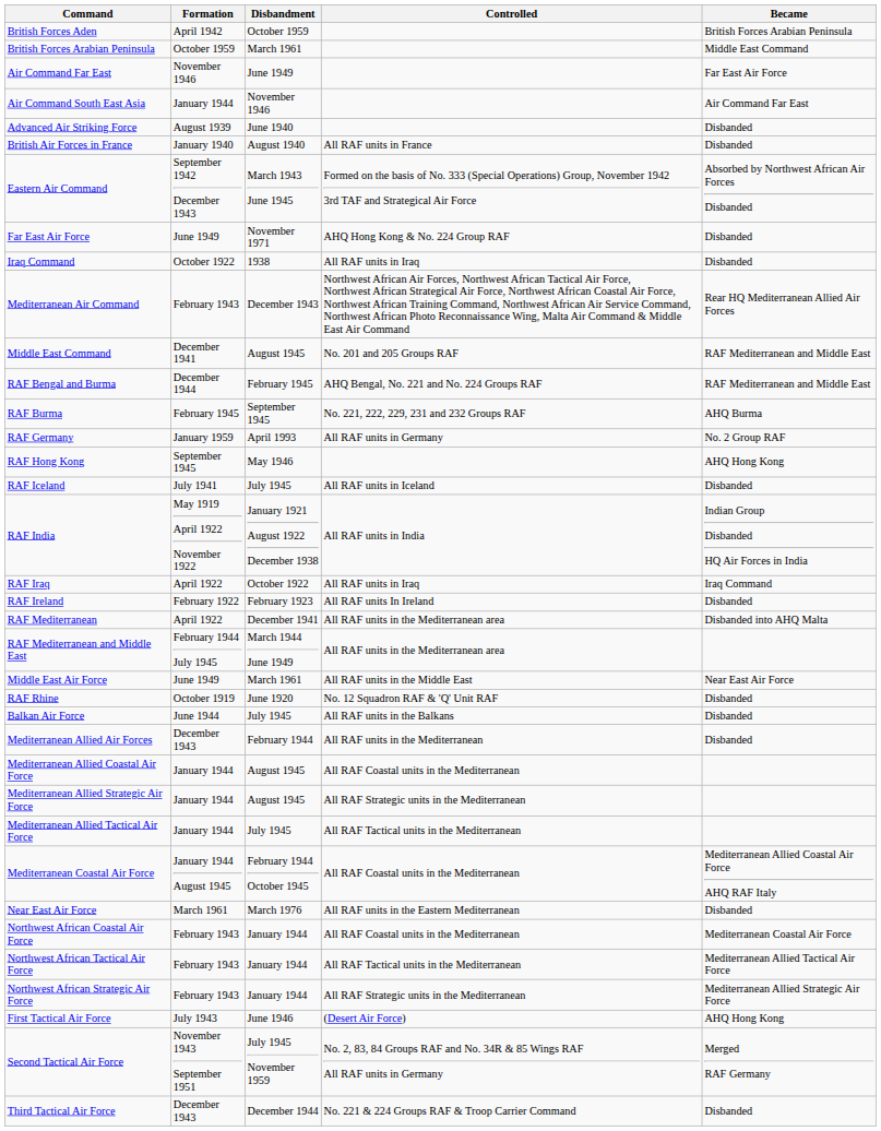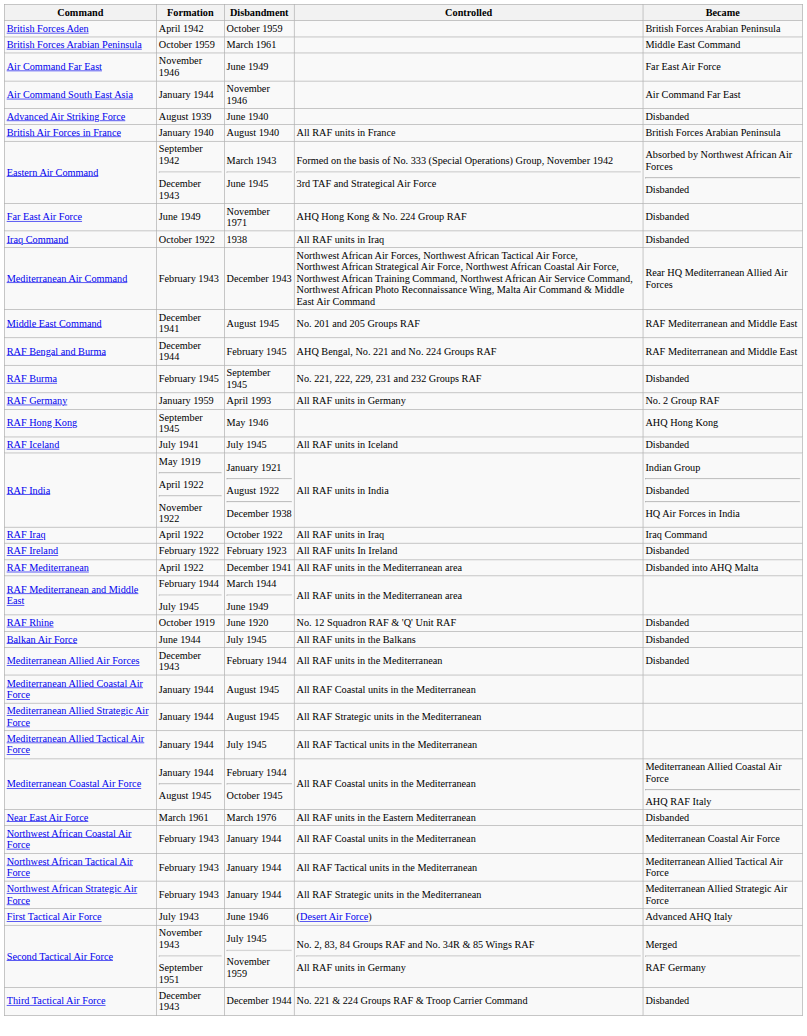British Air Forces in France | Became: Disbanded -> British Forces Arabian Peninsula
RAF Burma | Became: AHQ Burma -> Disbanded
- row: Middle East Air Force | June 1949 | March 1961 | All RAF units in the Middle East | Near East Air Force
First Tactical Air Force | Became: AHQ Hong Kong -> Advanced AHQ Italy
